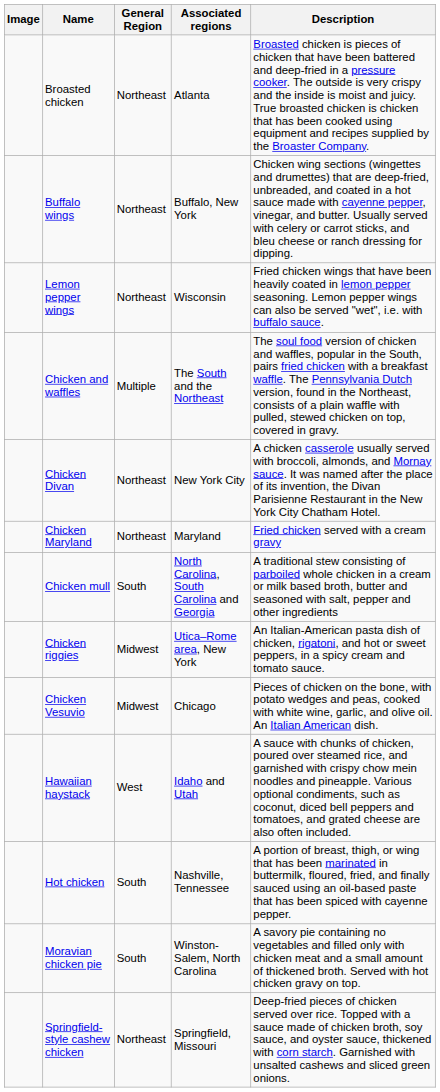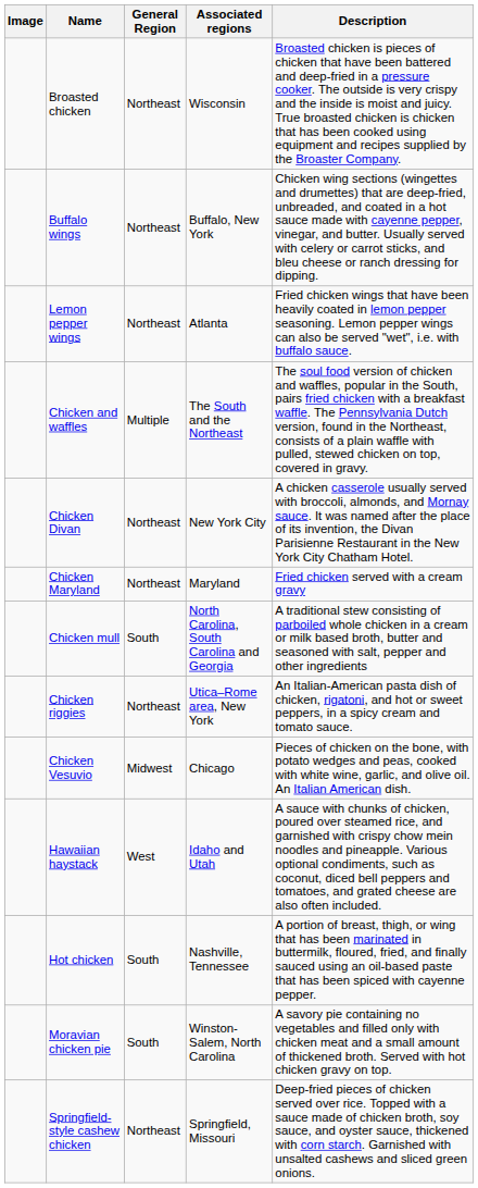Broasted chicken | Associated regions: Atlanta -> Wisconsin
Lemon pepper wings | Associated regions: Wisconsin -> Atlanta
Chicken riggies | General Region: Midwest -> Northeast
